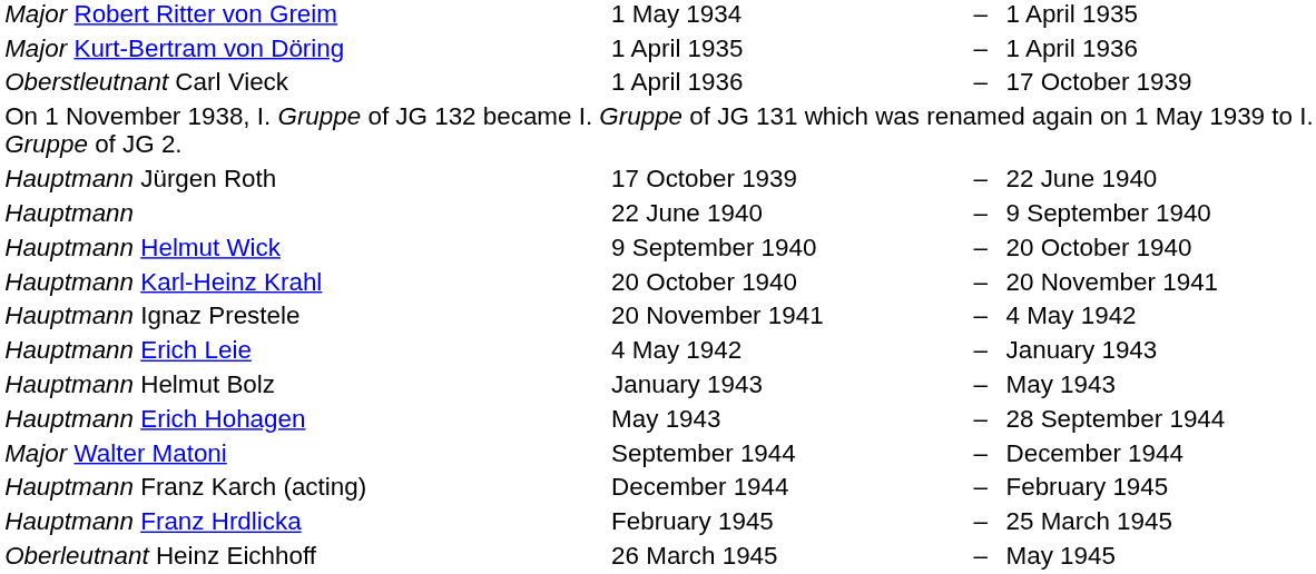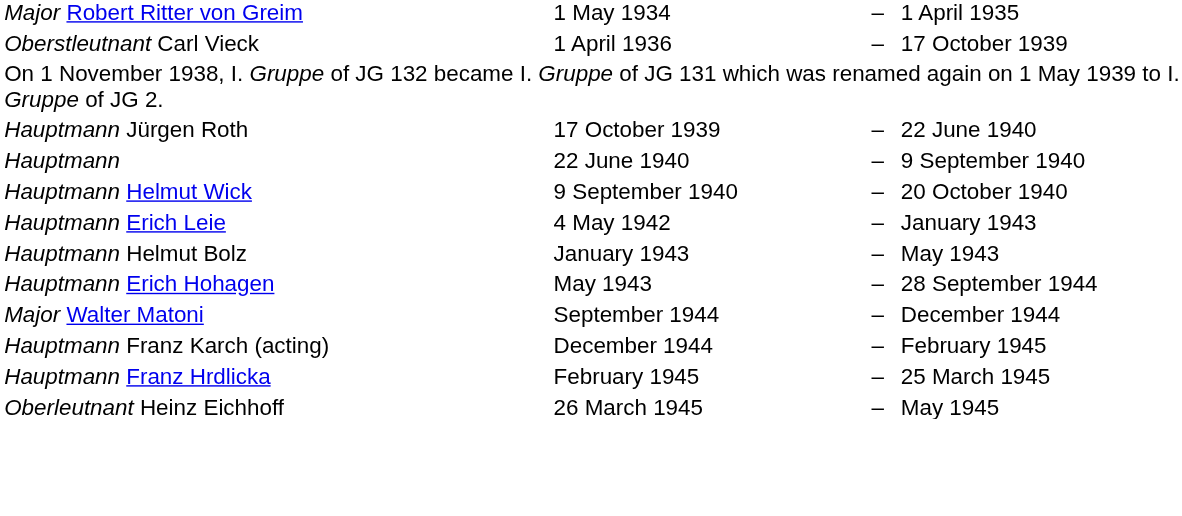- row: Major Kurt-Bertram von Döring | 1 April 1935 | – | 1 April 1936
- row: Hauptmann Karl-Heinz Krahl | 20 October 1940 | – | 20 November 1941
- row: Hauptmann Ignaz Prestele | 20 November 1941 | – | 4 May 1942
